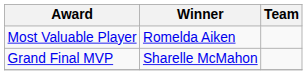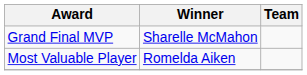rows swapped: Most Valuable Player <-> Grand Final MVP
